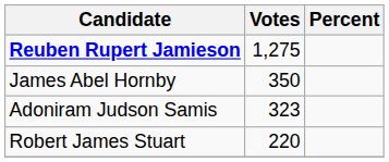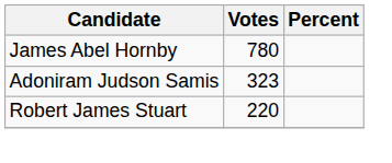- row: Reuben Rupert Jamieson | 1,275
James Abel Hornby | Votes: 350 -> 780
